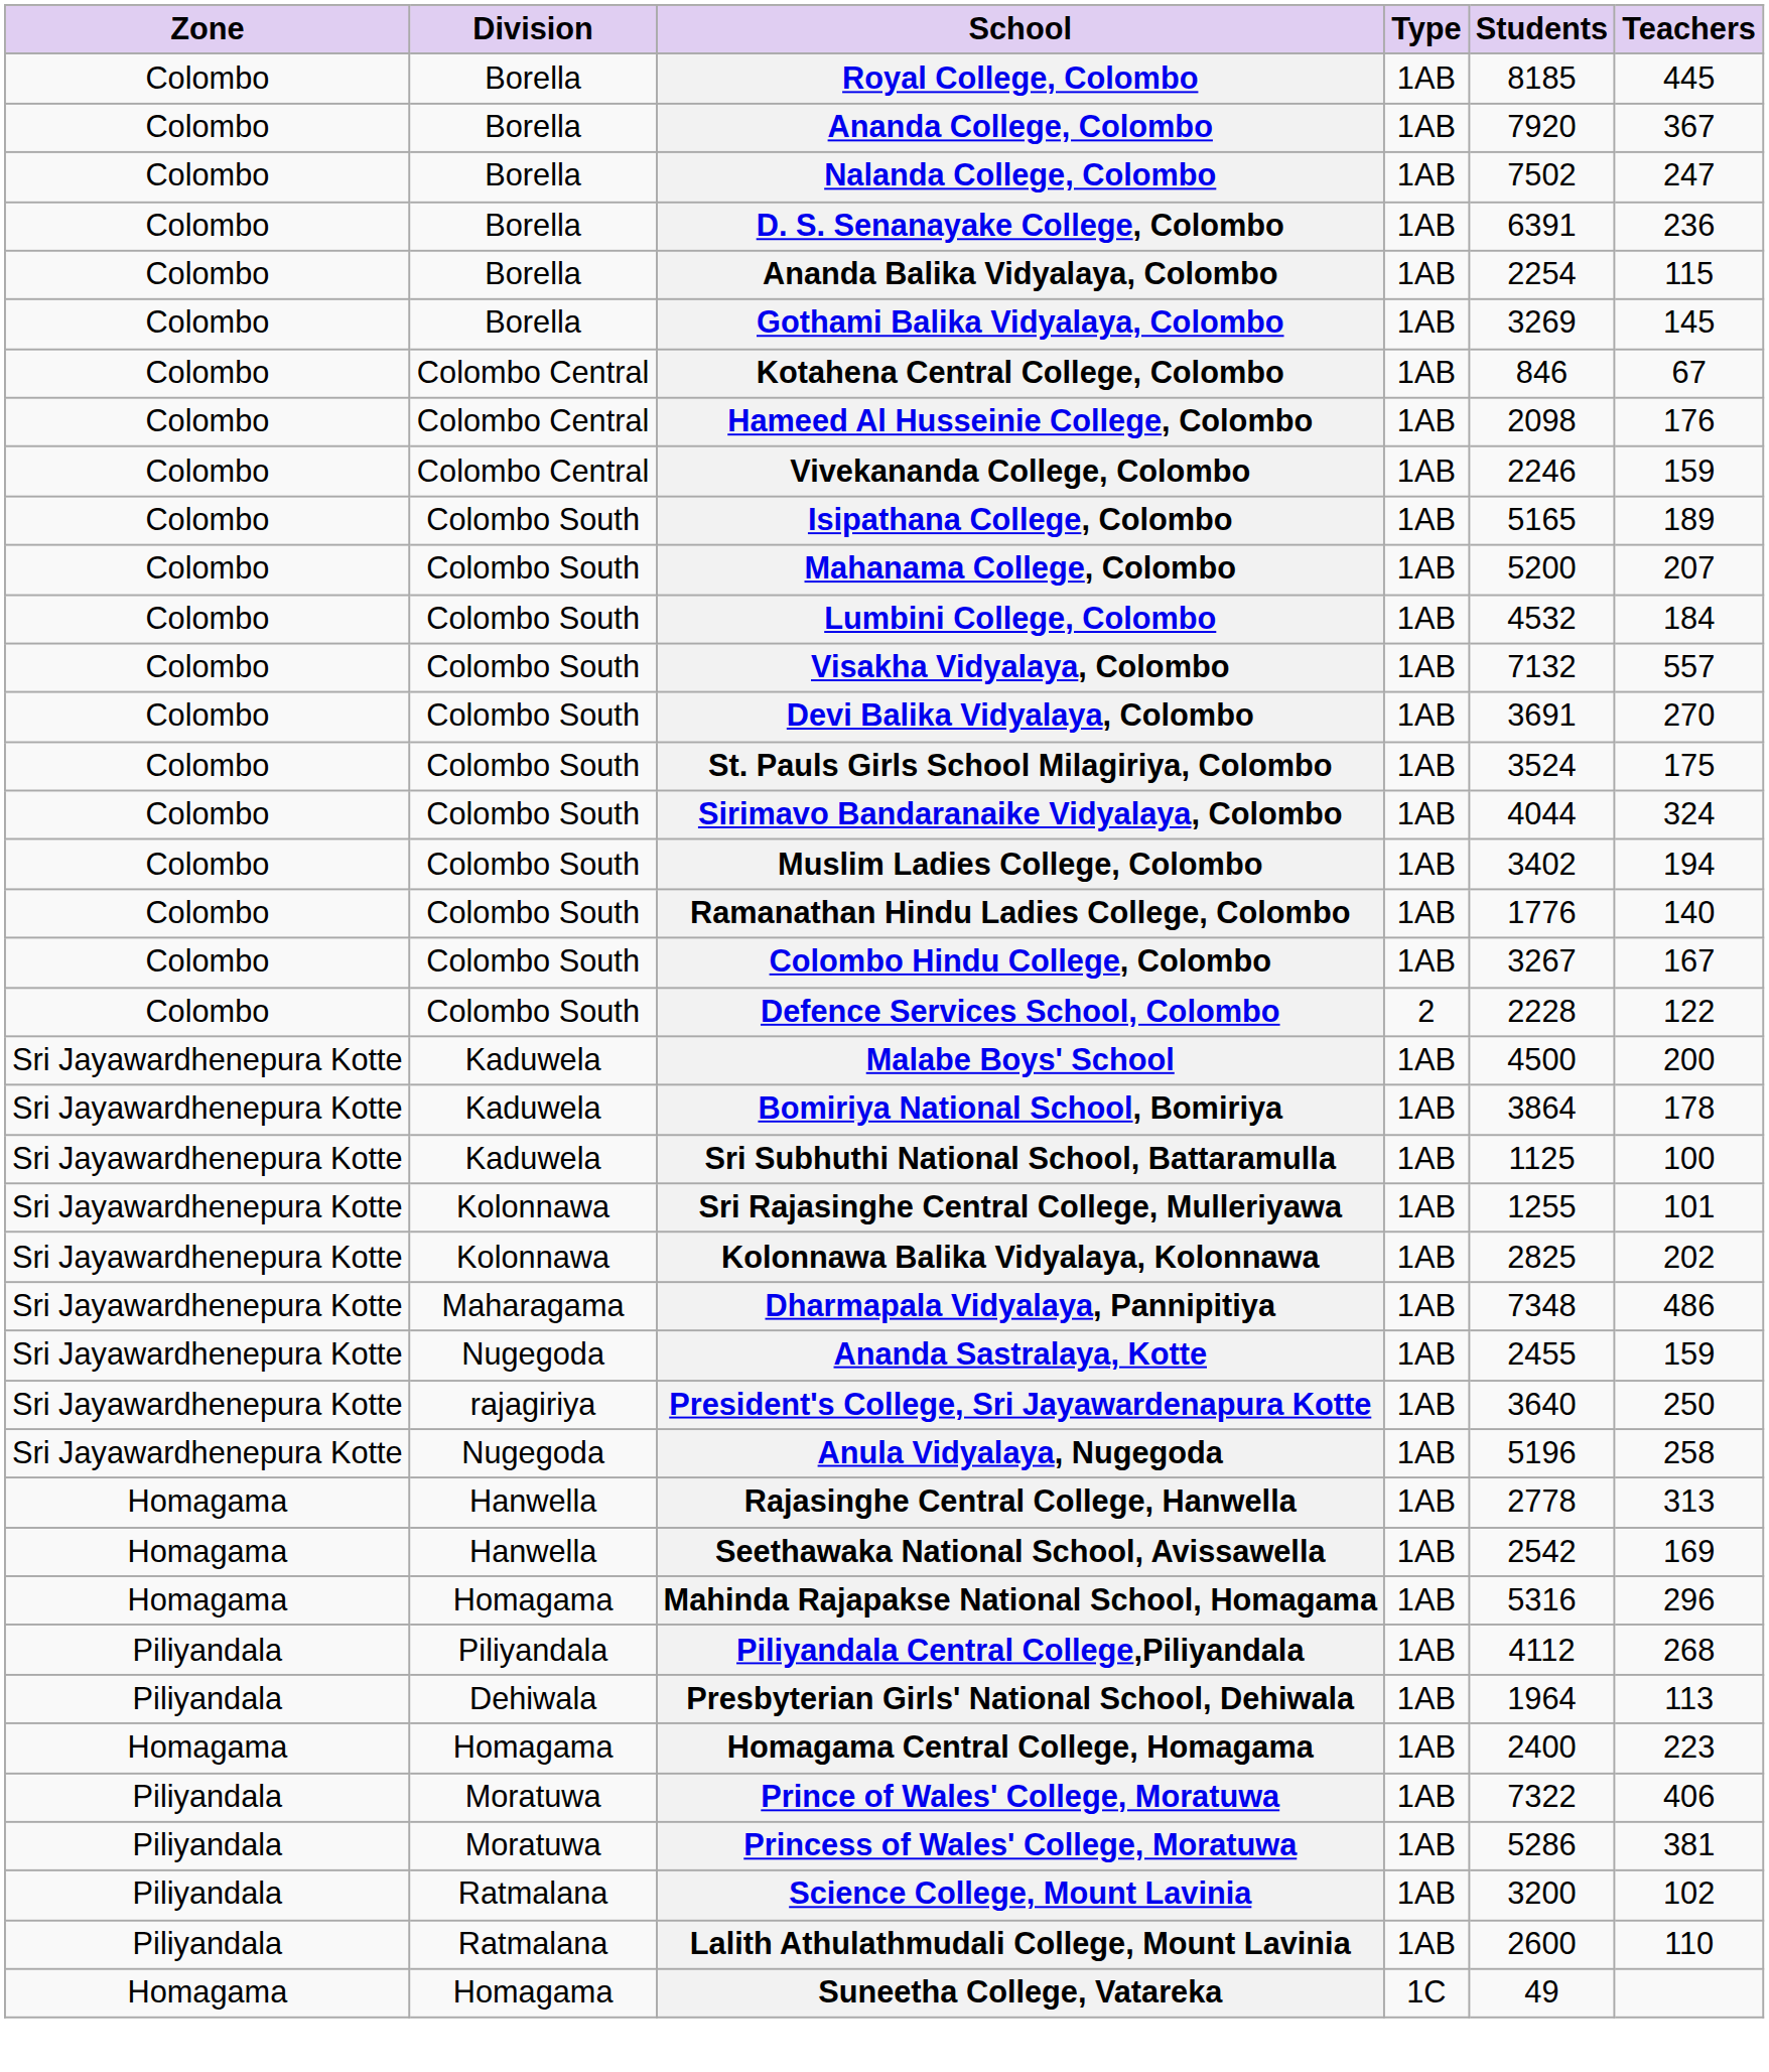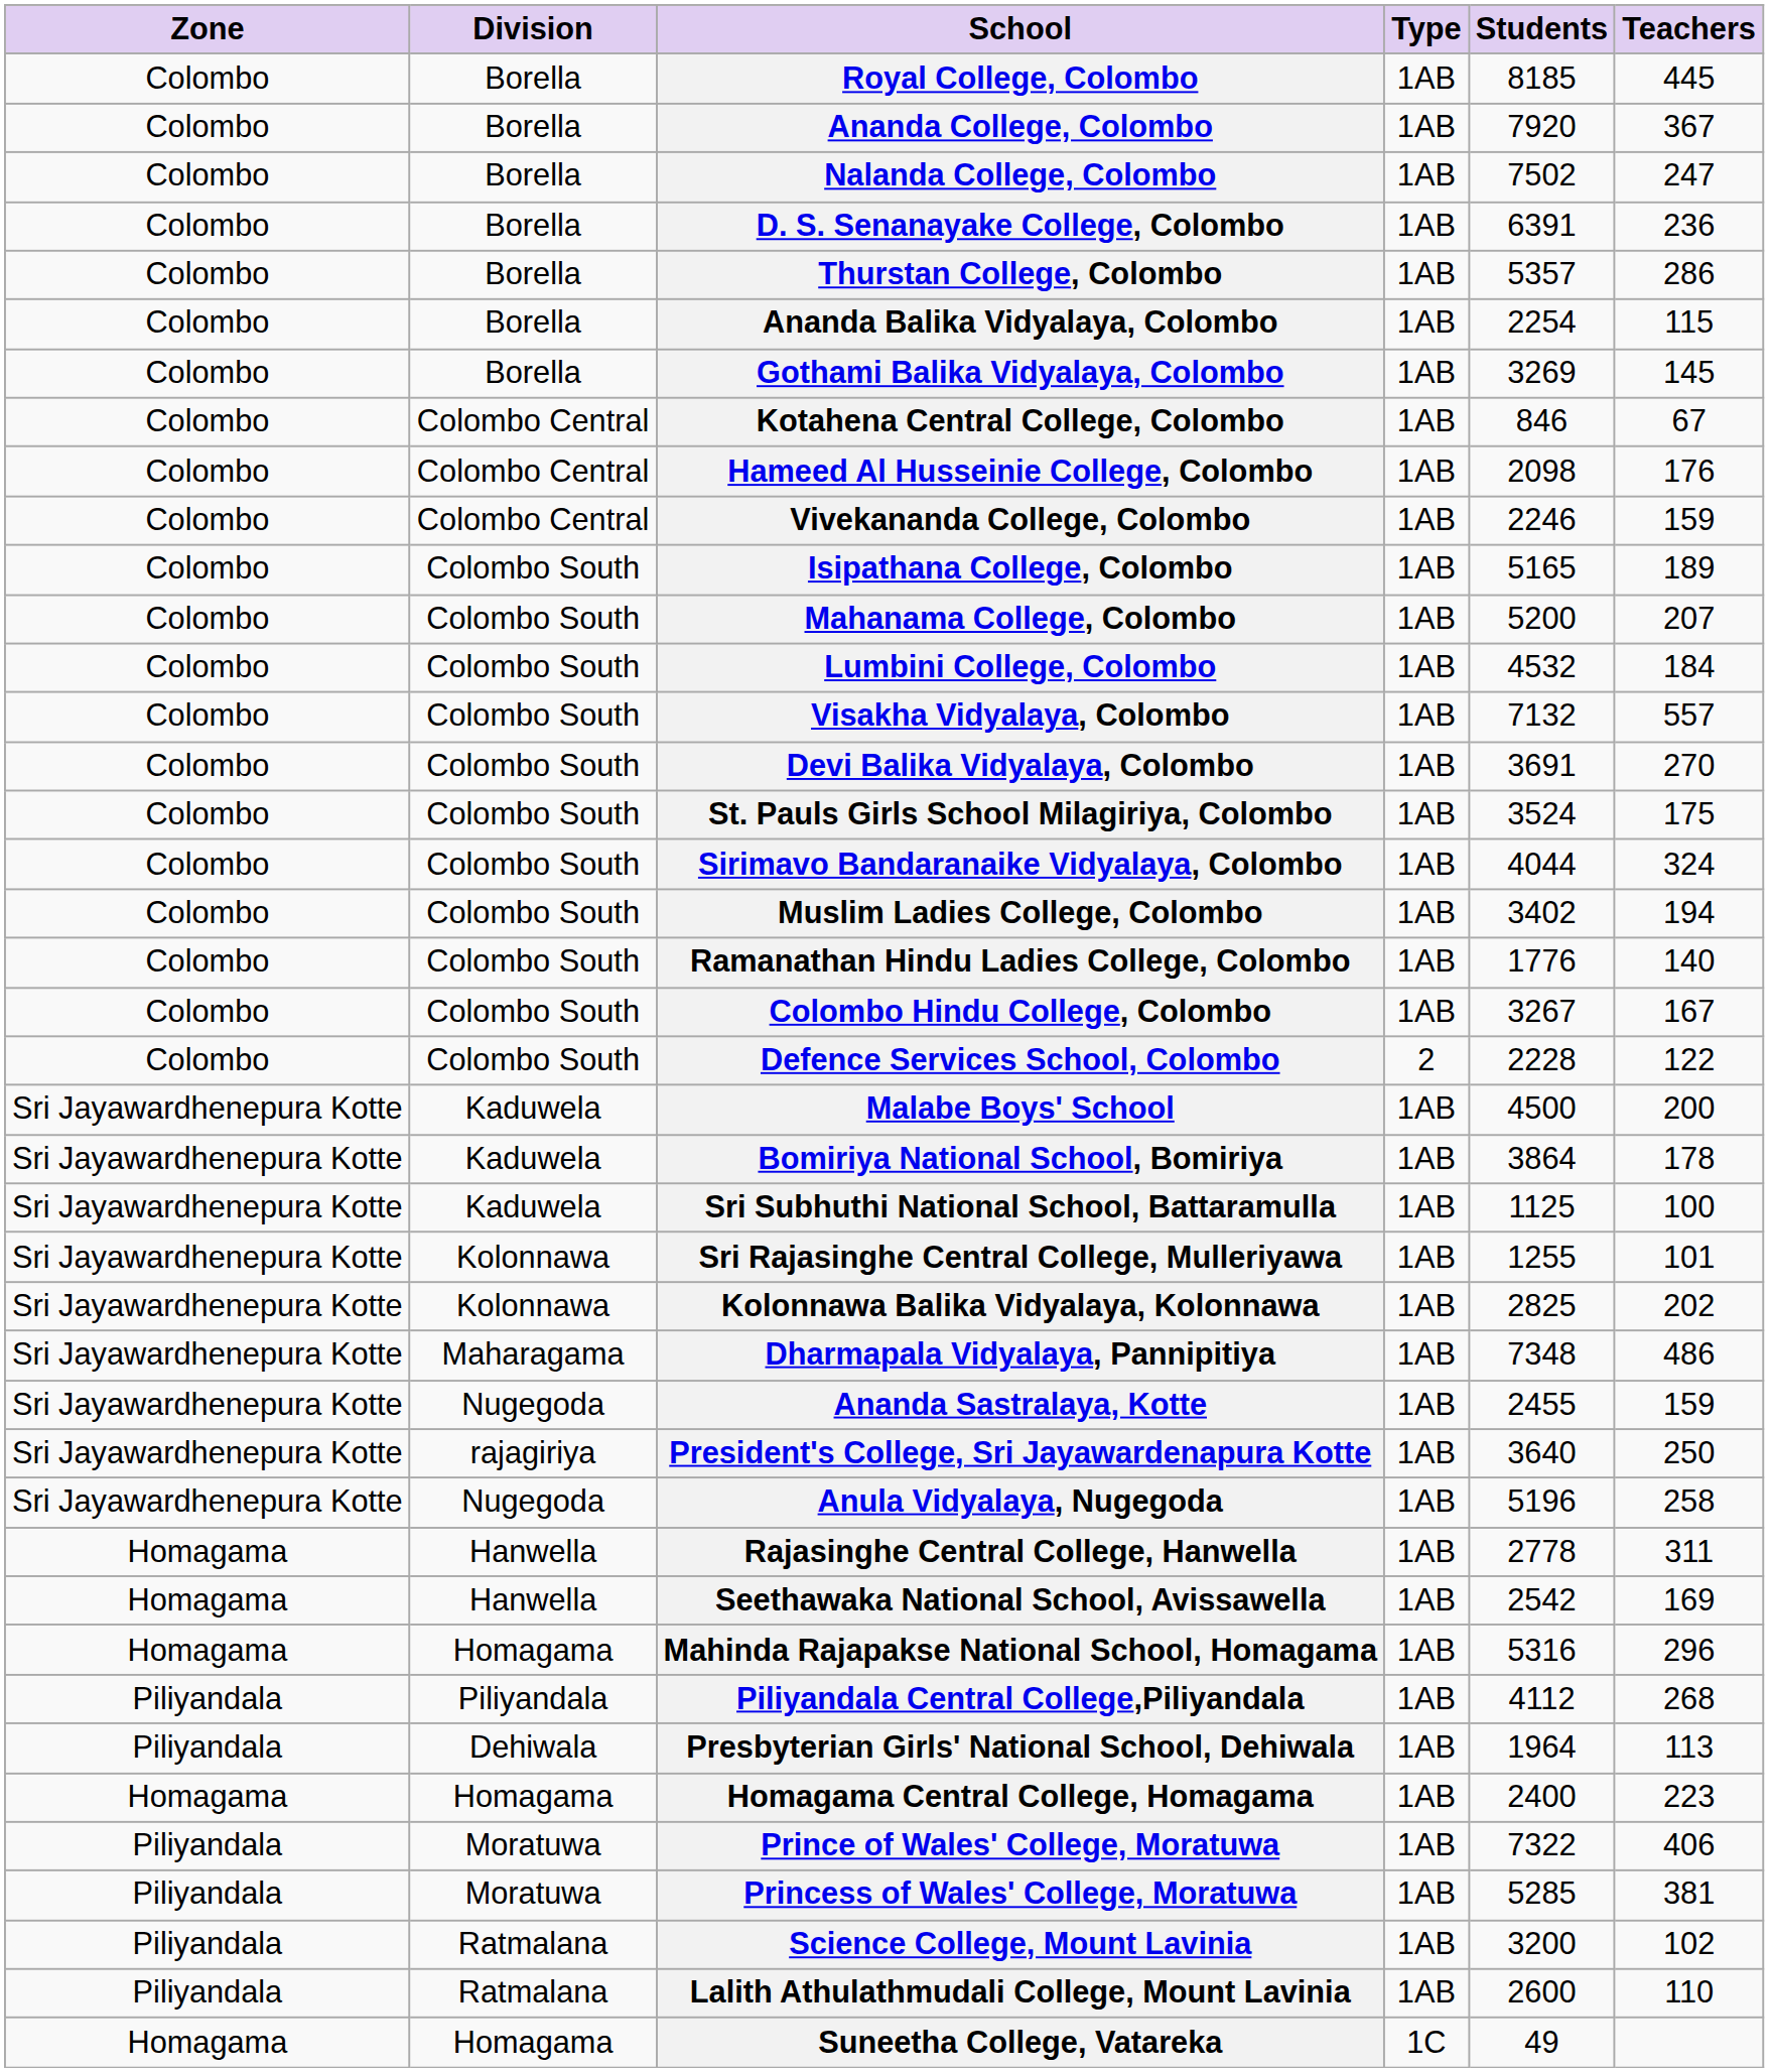+ row: Colombo | Borella | Thurstan College, Colombo | 1AB | 5357 | 286
Rajasinghe Central College, Hanwella | Teachers: 313 -> 311
Princess of Wales' College, Moratuwa | Students: 5286 -> 5285
